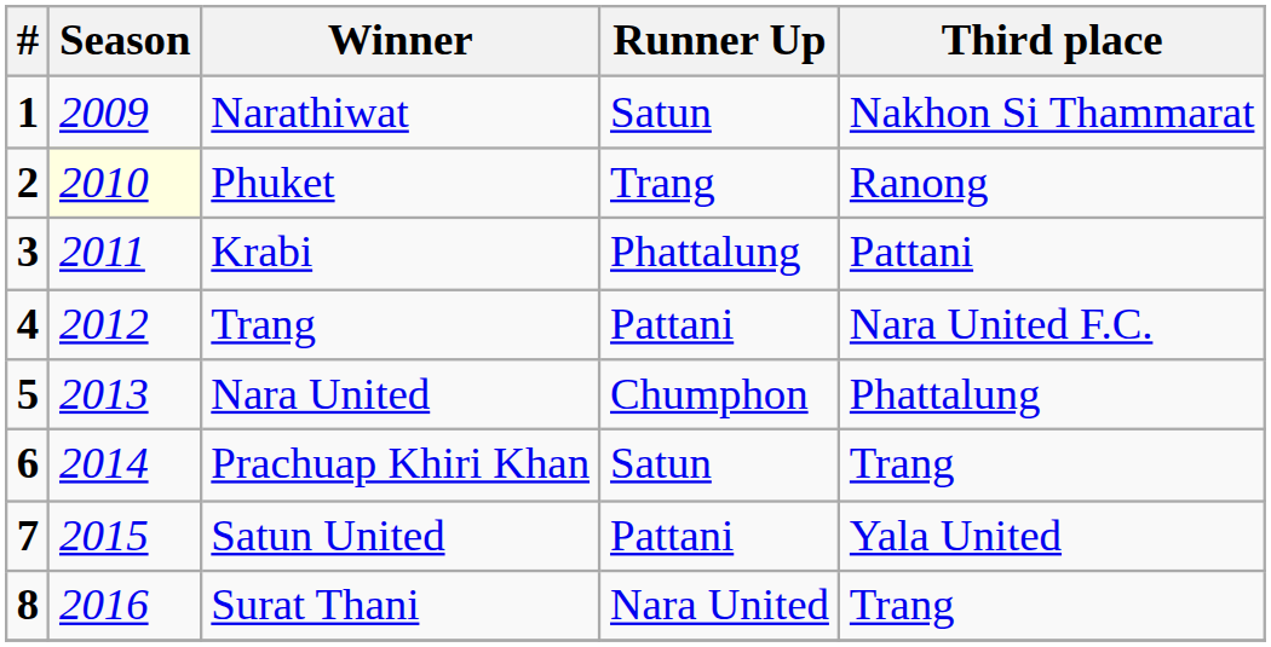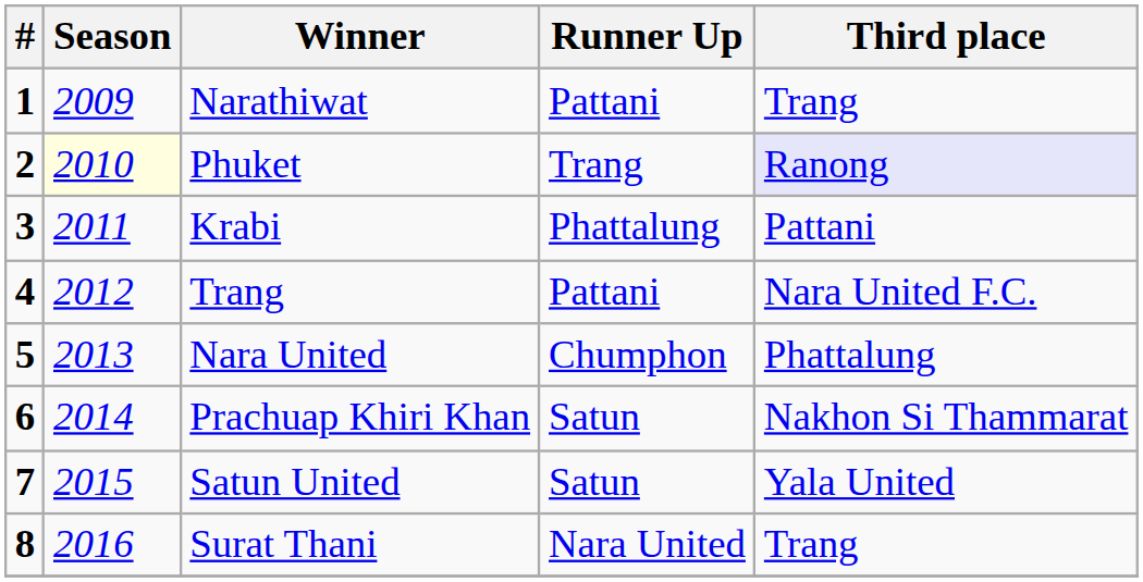Narathiwat | Runner Up: Satun -> Pattani
Narathiwat | Third place: Nakhon Si Thammarat -> Trang
Phuket | Third place: no background -> lavender background
Prachuap Khiri Khan | Third place: Trang -> Nakhon Si Thammarat
Satun United | Runner Up: Pattani -> Satun
